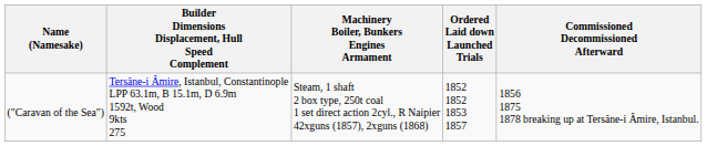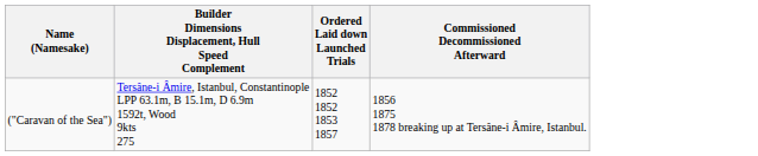- column: Machinery Boiler, Bunkers Engines Armament | Steam, 1 shaft 2 box type, 250t coal 1 set direct action 2cyl., R Naipier 42xguns (1857), 2xguns (1868)
